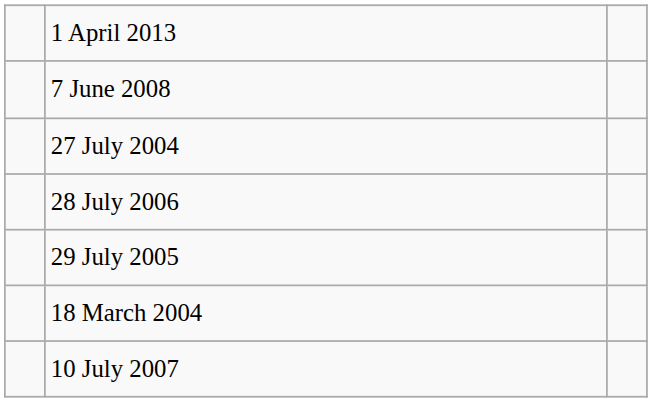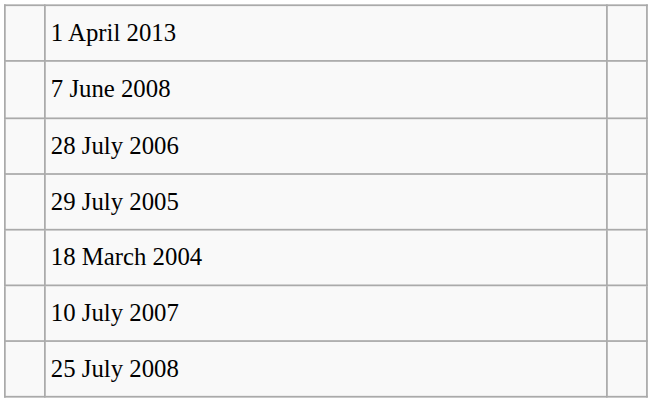- row: 27 July 2004
+ row: 25 July 2008
